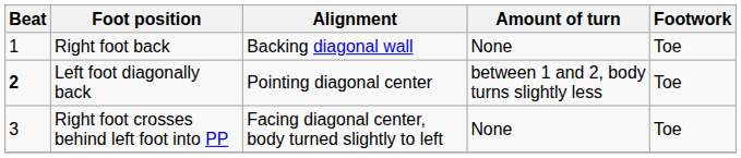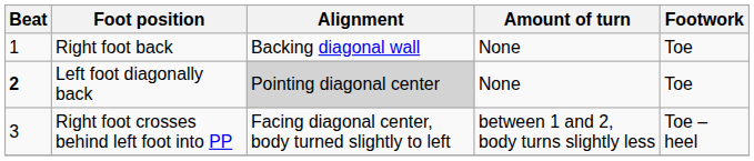Left foot diagonally back | Alignment: no background -> lightgrey background
Left foot diagonally back | Amount of turn: between 1 and 2, body turns slightly less -> None
Right foot crosses behind left foot into PP | Amount of turn: None -> between 1 and 2, body turns slightly less
Right foot crosses behind left foot into PP | Footwork: Toe -> Toe – heel
